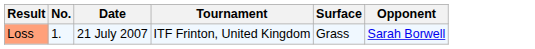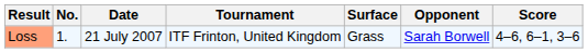+ column: Score | 4–6, 6–1, 3–6
